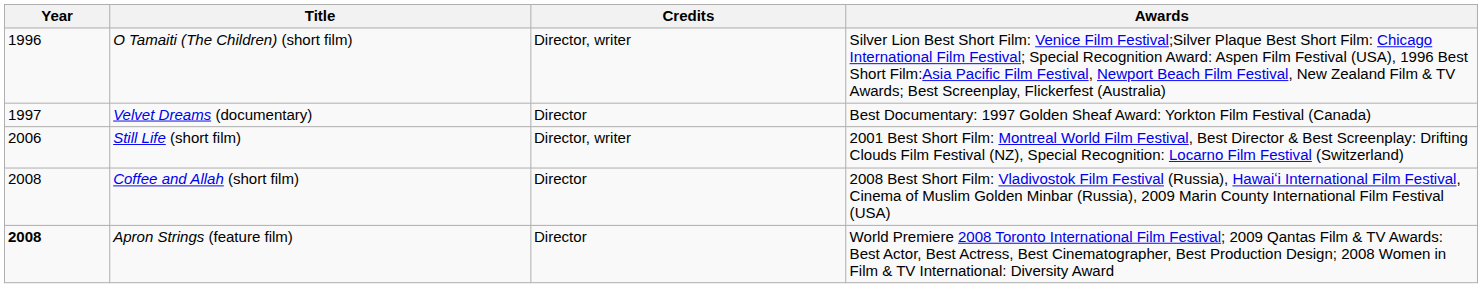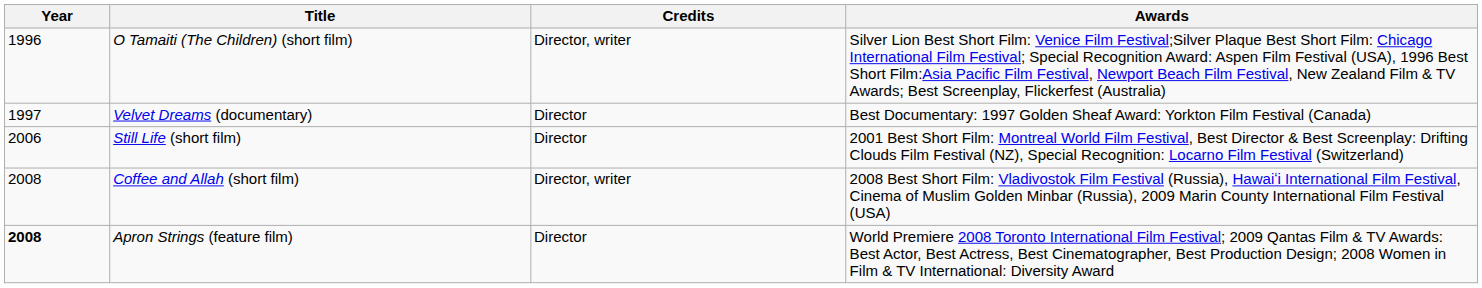Still Life (short film) | Credits: Director, writer -> Director
Coffee and Allah (short film) | Credits: Director -> Director, writer
